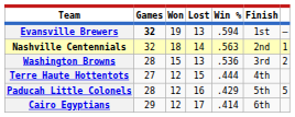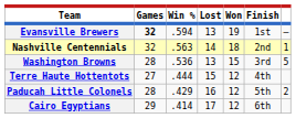columns swapped: Won <-> Win %
Washington Browns | column 7: 2 -> 5
Paducah Little Colonels | column 7: 5 -> 2
